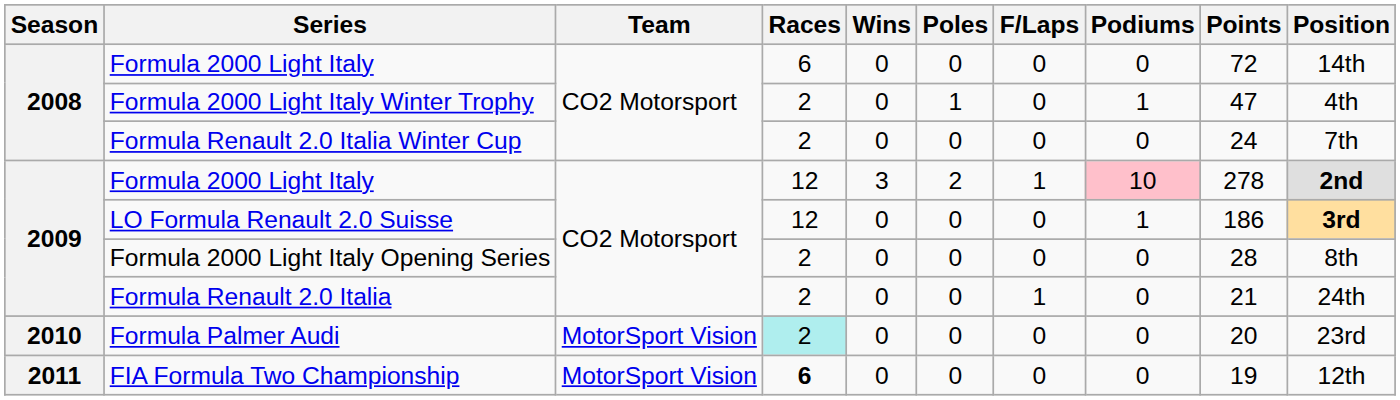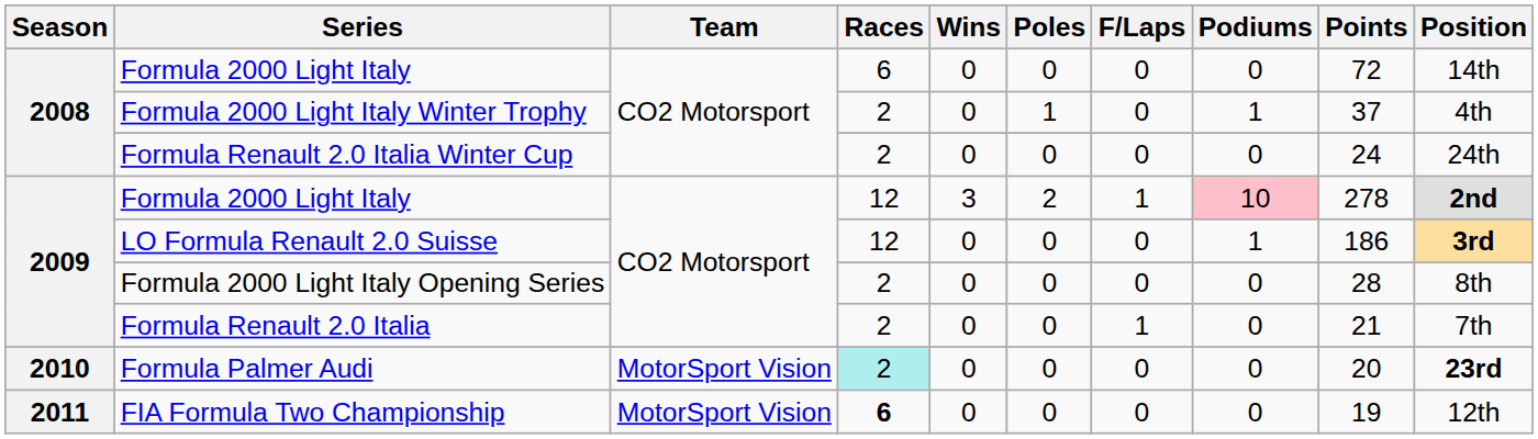Formula 2000 Light Italy Winter Trophy | Points: 47 -> 37
Formula Renault 2.0 Italia Winter Cup | Position: 7th -> 24th
Formula Renault 2.0 Italia | Position: 24th -> 7th
Formula Palmer Audi | Position: normal -> bold
